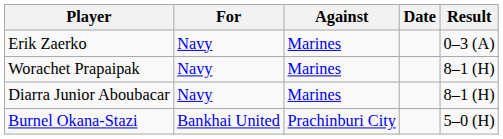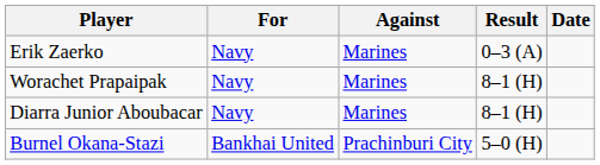columns swapped: Result <-> Date
